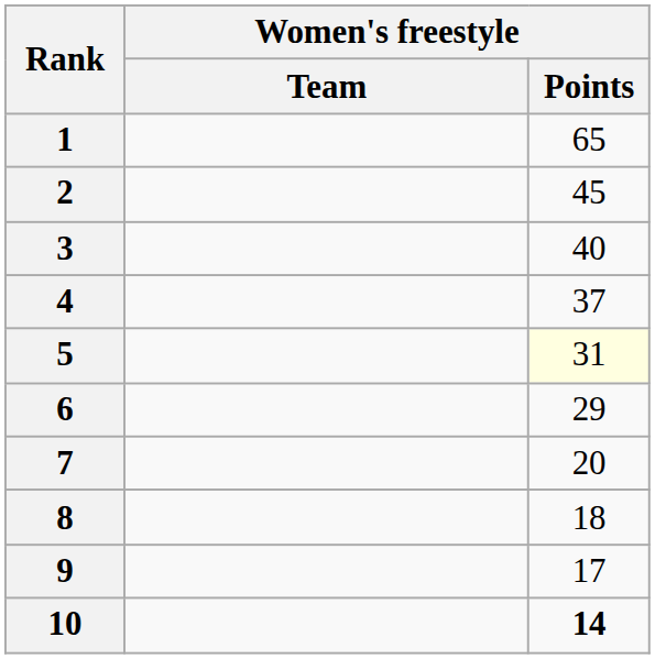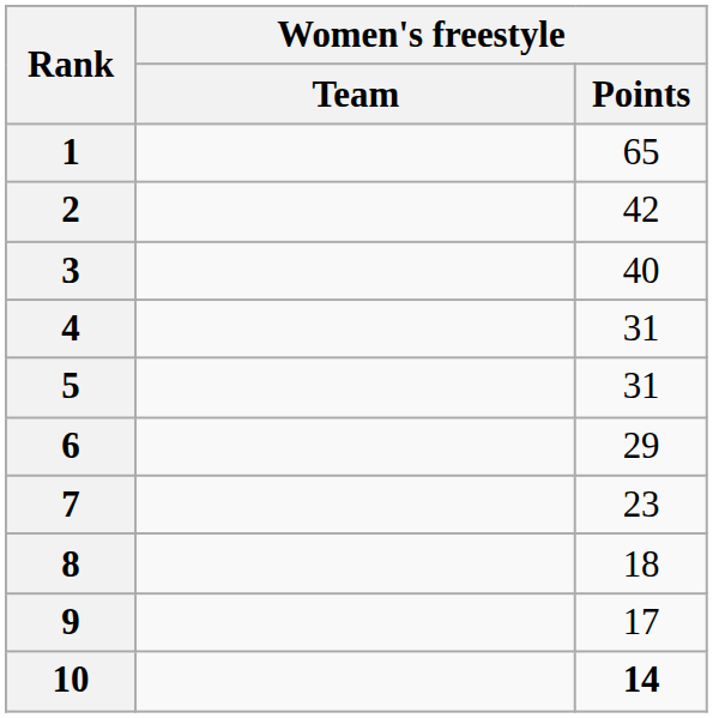2 | Women's freestyle / Points: 45 -> 42
4 | Women's freestyle / Points: 37 -> 31
5 | Women's freestyle / Points: lightyellow background -> no background
7 | Women's freestyle / Points: 20 -> 23
